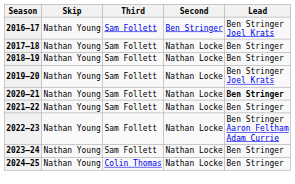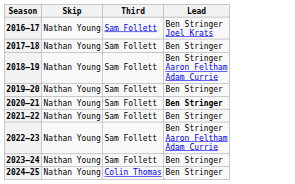- column: Second | Ben Stringer | Nathan Locke | Nathan Locke | Nathan Locke | Nathan Locke | Nathan Locke | Nathan Locke | Nathan Locke | Nathan Locke
2018–19 | Lead: Ben Stringer -> Ben Stringer Aaron Feltham Adam Currie
2019–20 | Lead: Ben Stringer Joel Krats -> Ben Stringer
